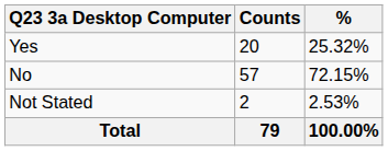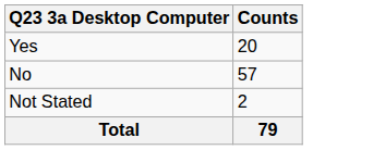- column: % | 25.32% | 72.15% | 2.53% | 100.00%
